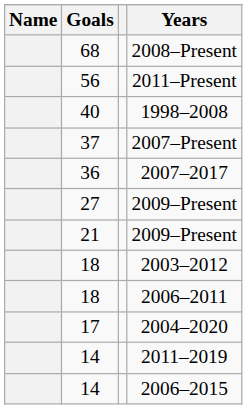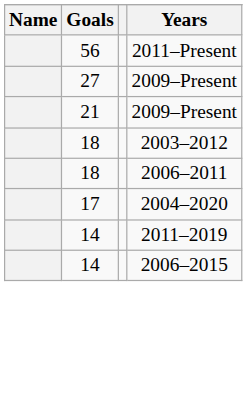- row: 68 | 2008–Present
- row: 40 | 1998–2008
- row: 37 | 2007–Present
- row: 36 | 2007–2017
